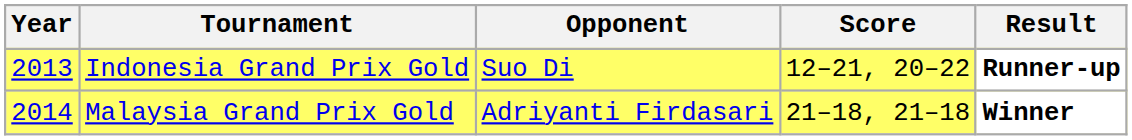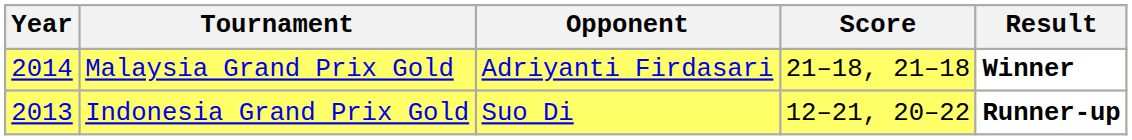rows swapped: Indonesia Grand Prix Gold <-> Malaysia Grand Prix Gold
